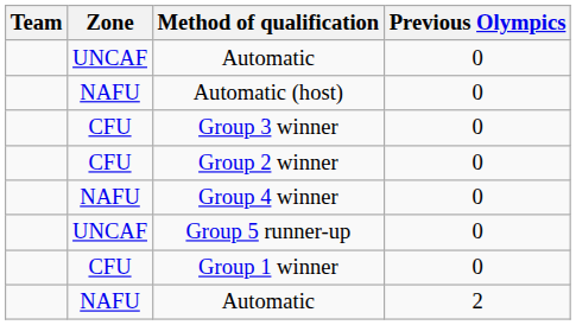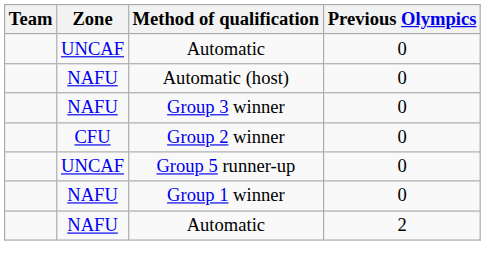Group 3 winner | Zone: CFU -> NAFU
- row: NAFU | Group 4 winner | 0
Group 1 winner | Zone: CFU -> NAFU
